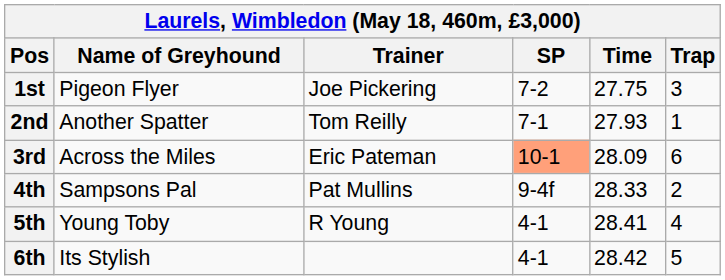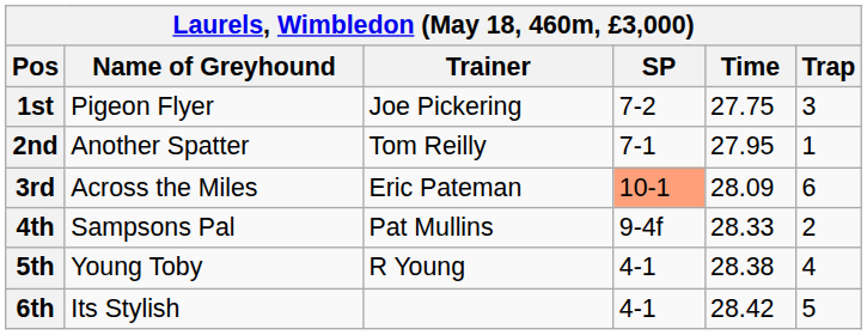2nd | Time: 27.93 -> 27.95
5th | Time: 28.41 -> 28.38
